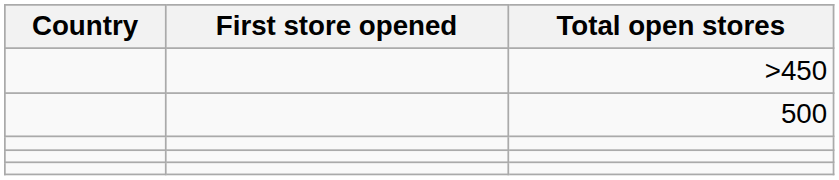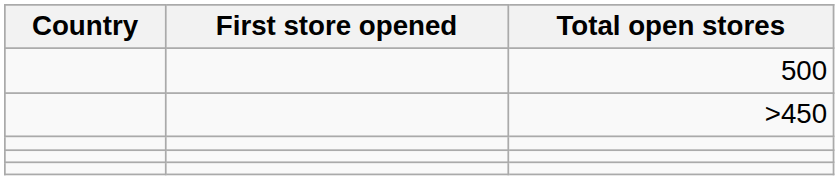rows swapped: >450 <-> 500
